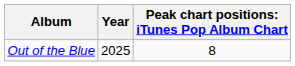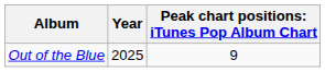Out of the Blue | column 3: 8 -> 9
